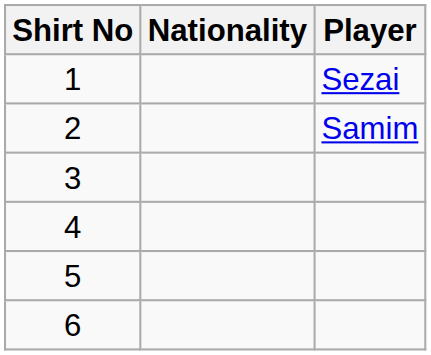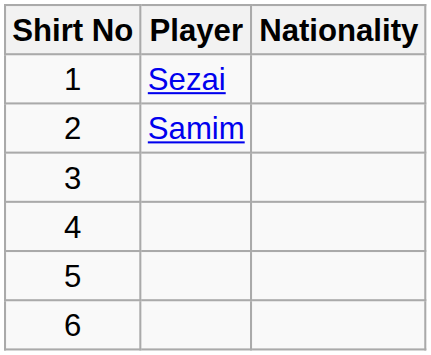columns swapped: Nationality <-> Player
